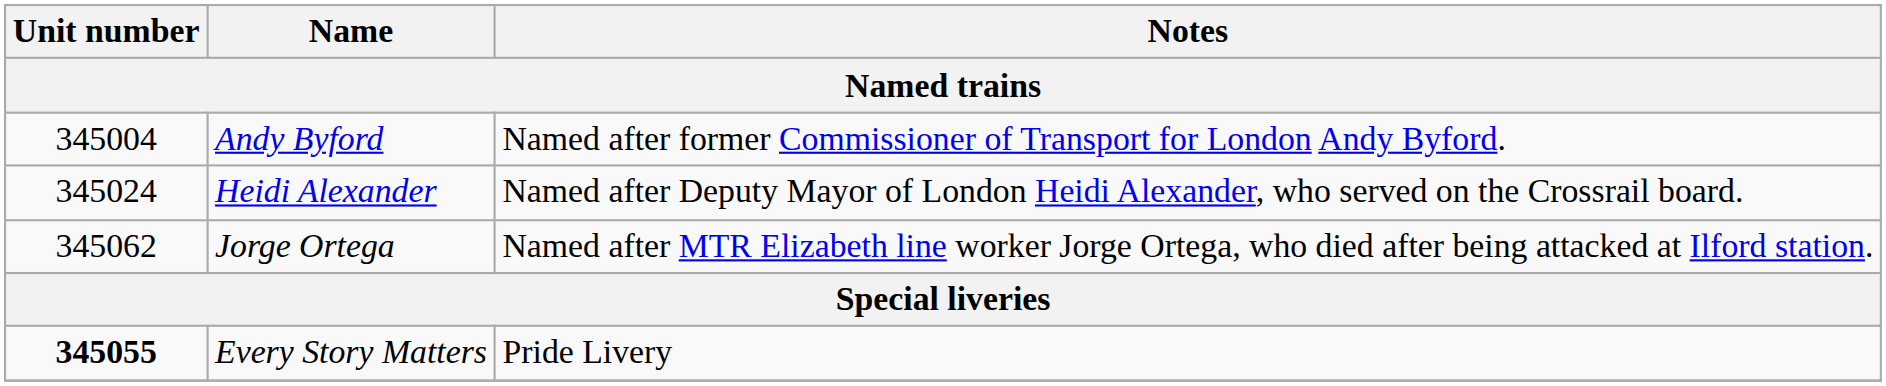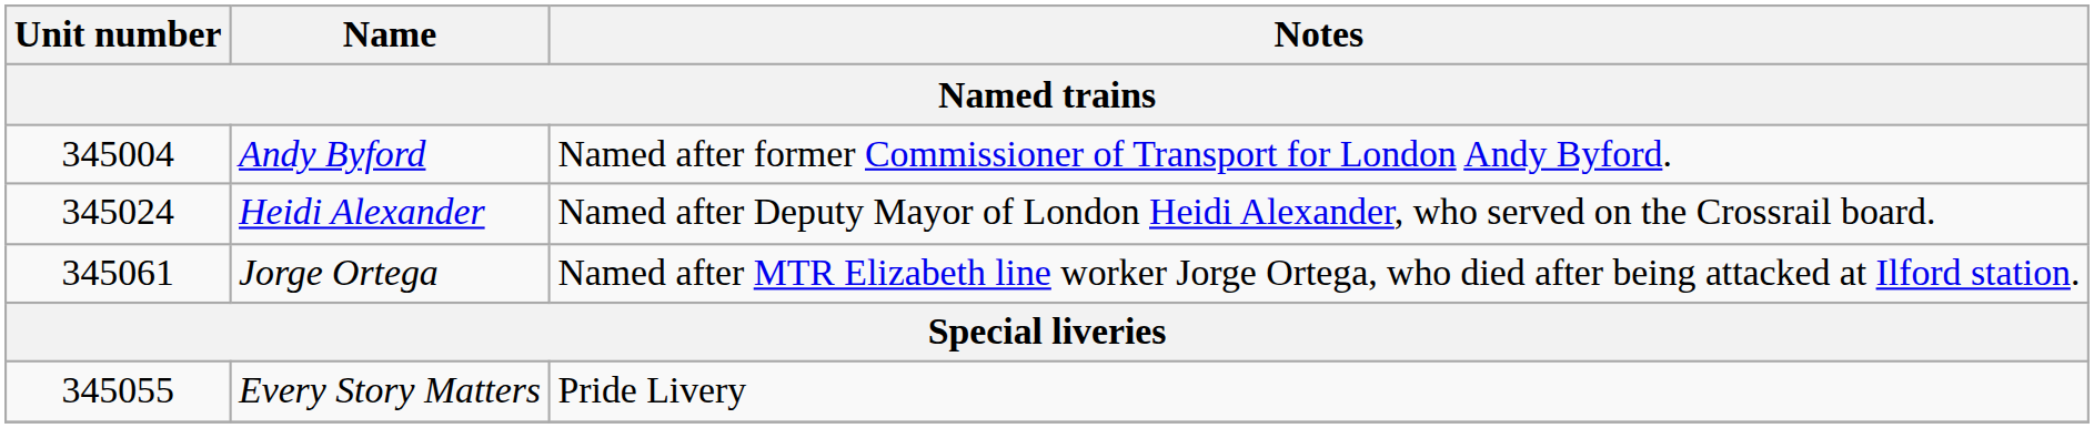Jorge Ortega | Unit number: 345062 -> 345061
Every Story Matters | Unit number: bold -> normal
